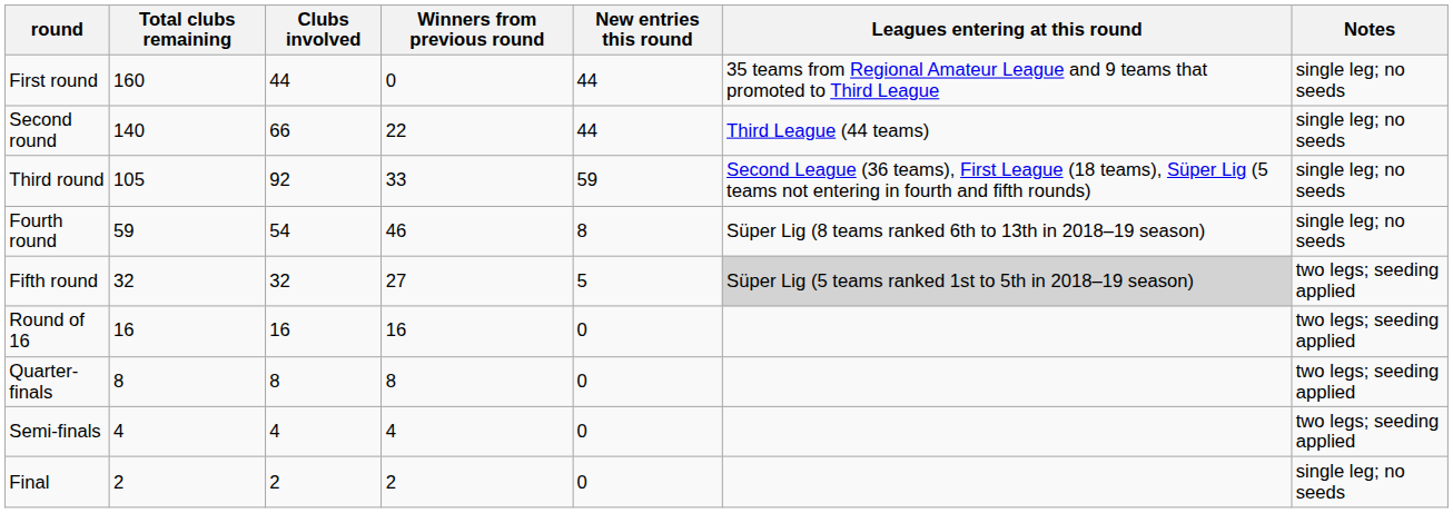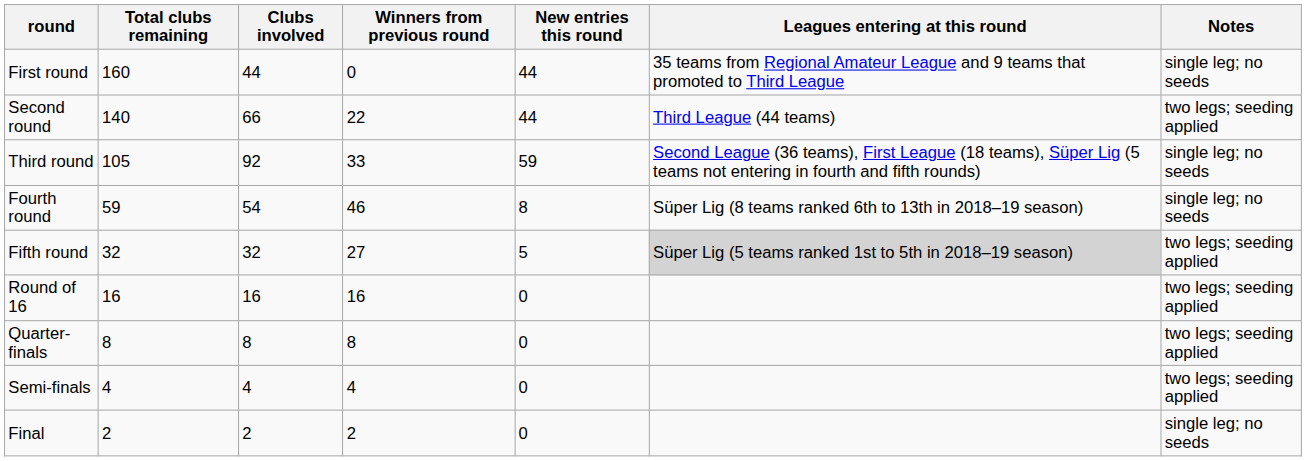Second round | Notes: single leg; no seeds -> two legs; seeding applied
